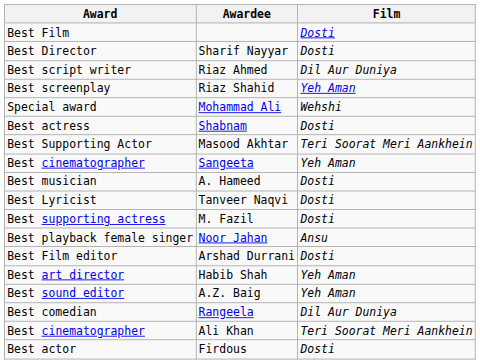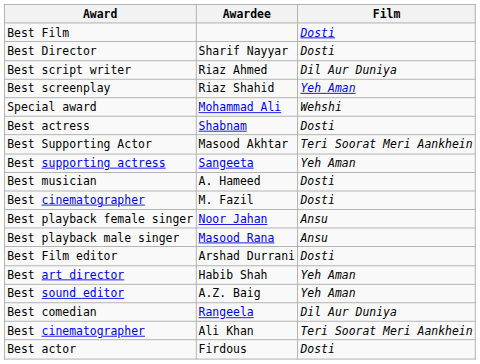Sangeeta | Award: Best cinematographer -> Best supporting actress
- row: Best Lyricist | Tanveer Naqvi | Dosti
M. Fazil | Award: Best supporting actress -> Best cinematographer
+ row: Best playback male singer | Masood Rana | Ansu
